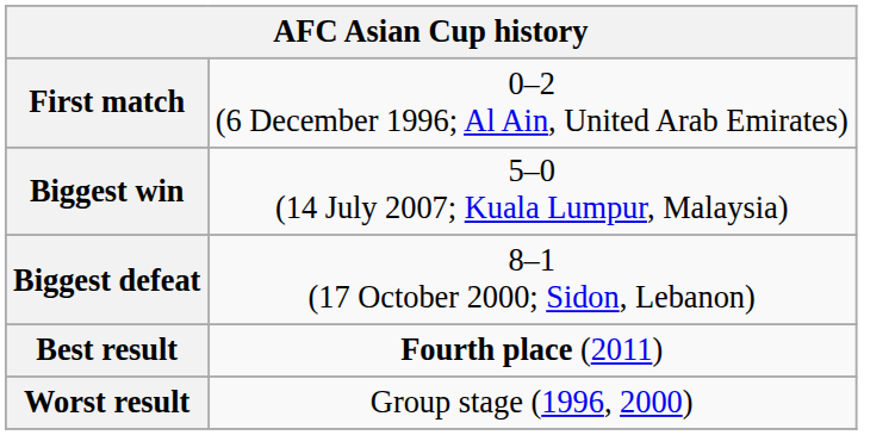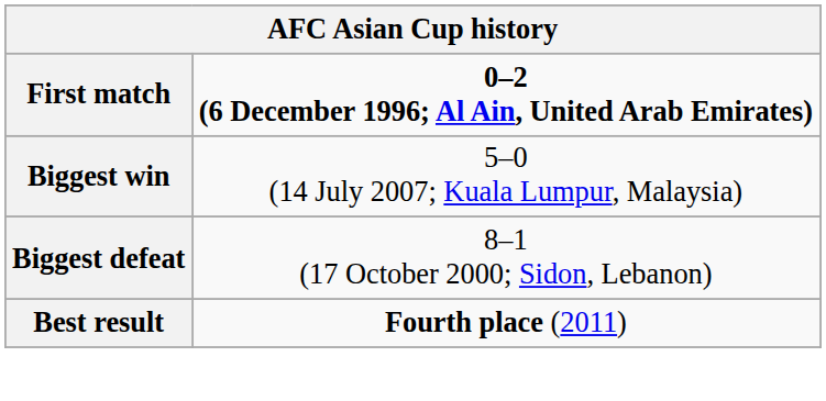First match | column 2: normal -> bold
- row: Worst result | Group stage (1996, 2000)
